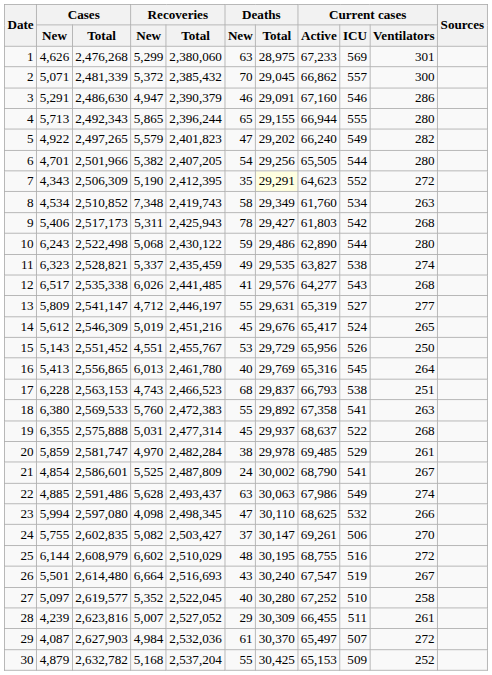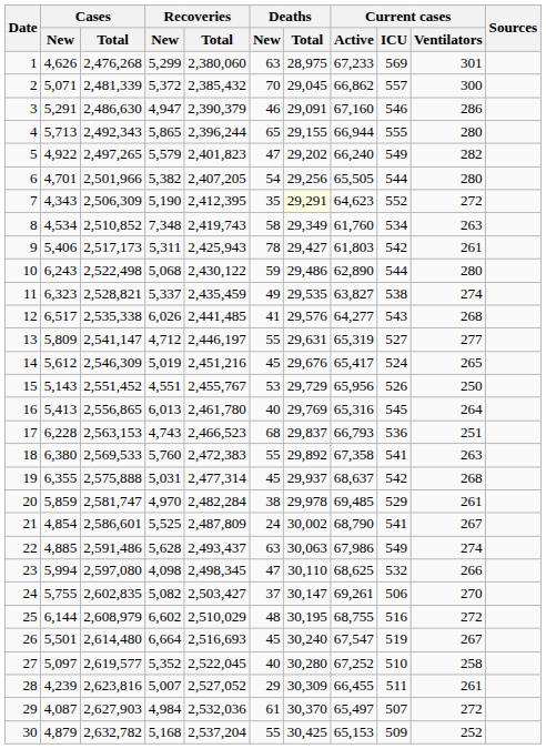9 | Current cases / Ventilators: 268 -> 261
17 | Current cases / ICU: 538 -> 536
19 | Current cases / ICU: 522 -> 542
26 | Deaths / New: 43 -> 45
